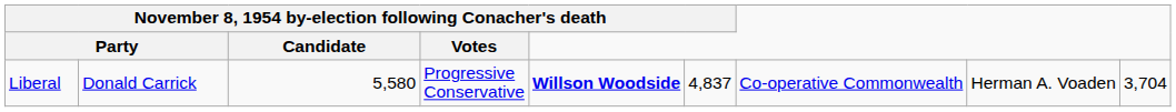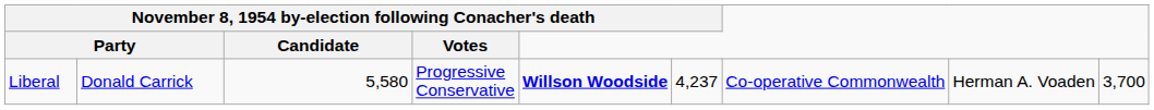Liberal | column 6: 4,837 -> 4,237
Liberal | column 9: 3,704 -> 3,700
